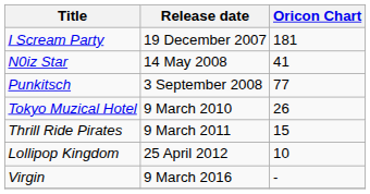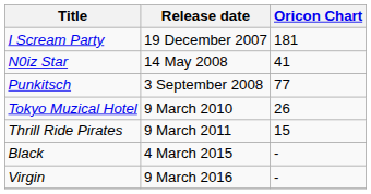- row: Lollipop Kingdom | 25 April 2012 | 10
+ row: Black | 4 March 2015 | -
